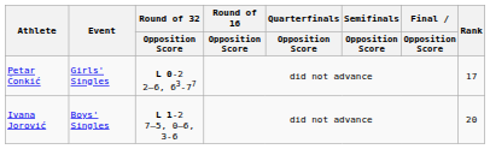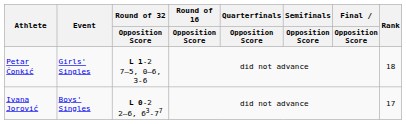Petar Čonkić | Round of 32 / Opposition Score: L 0-2 2–6, 63-77 -> L 1-2 7–5, 0–6, 3-6
Petar Čonkić | Rank: 17 -> 18
Ivana Jorović | Round of 32 / Opposition Score: L 1-2 7–5, 0–6, 3-6 -> L 0-2 2–6, 63-77
Ivana Jorović | Rank: 20 -> 17
